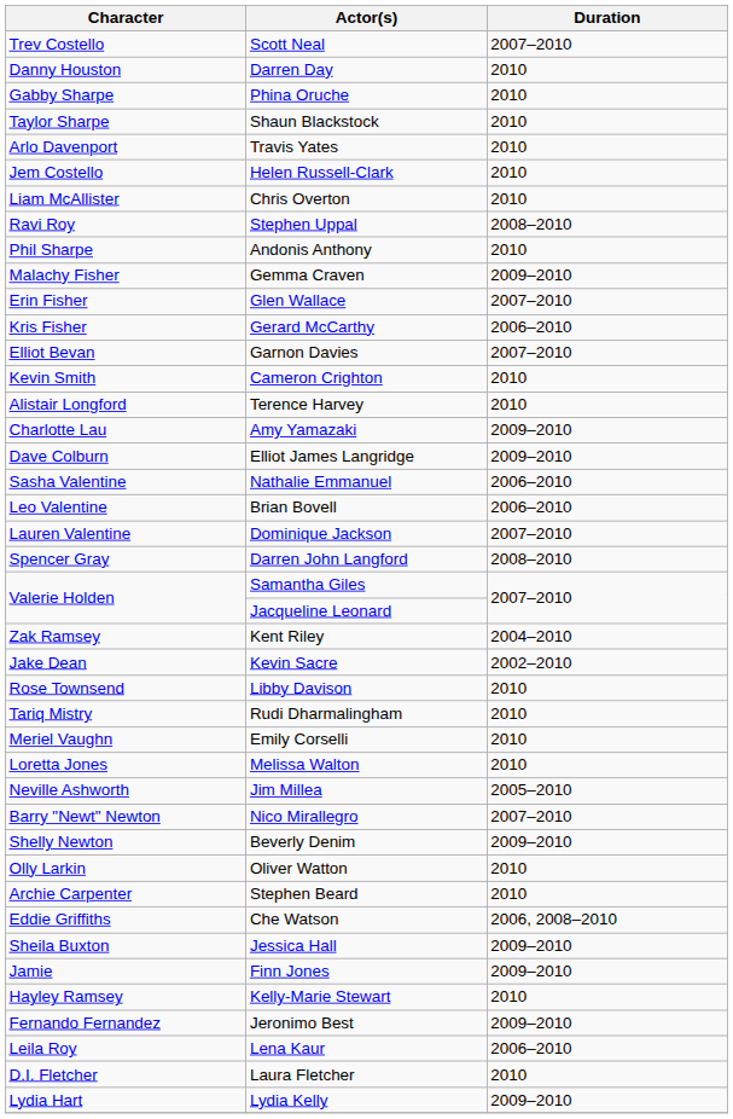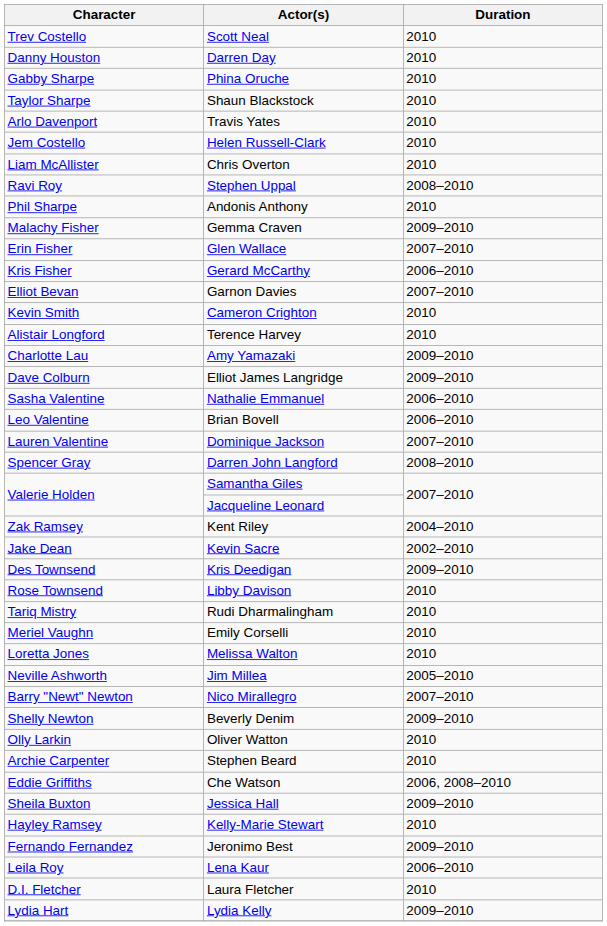Scott Neal | Duration: 2007–2010 -> 2010
+ row: Des Townsend | Kris Deedigan | 2009–2010
- row: Jamie | Finn Jones | 2009–2010
